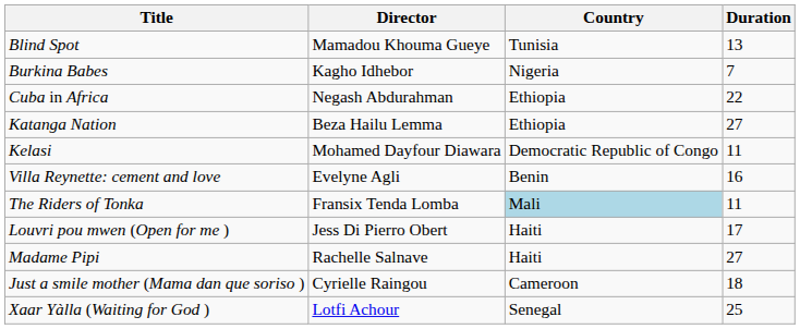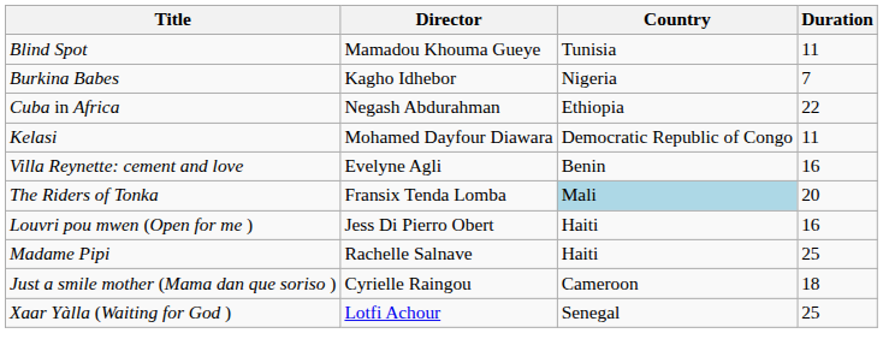Blind Spot | Duration: 13 -> 11
- row: Katanga Nation | Beza Hailu Lemma | Ethiopia | 27
The Riders of Tonka | Duration: 11 -> 20
Louvri pou mwen (Open for me ) | Duration: 17 -> 16
Madame Pipi | Duration: 27 -> 25
